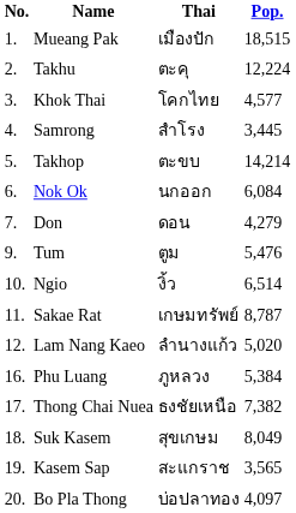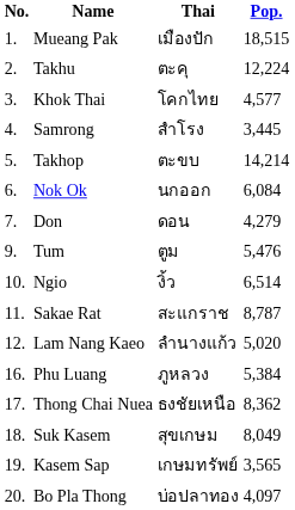Sakae Rat | Thai: เกษมทรัพย์ -> สะแกราช
Thong Chai Nuea | Pop.: 7,382 -> 8,362
Kasem Sap | Thai: สะแกราช -> เกษมทรัพย์
